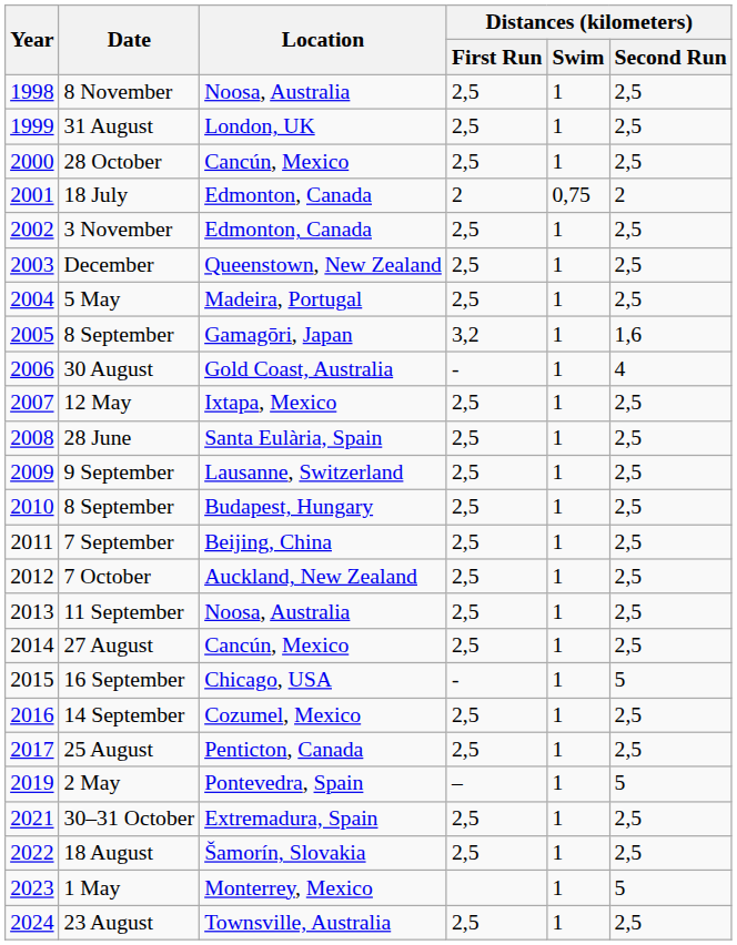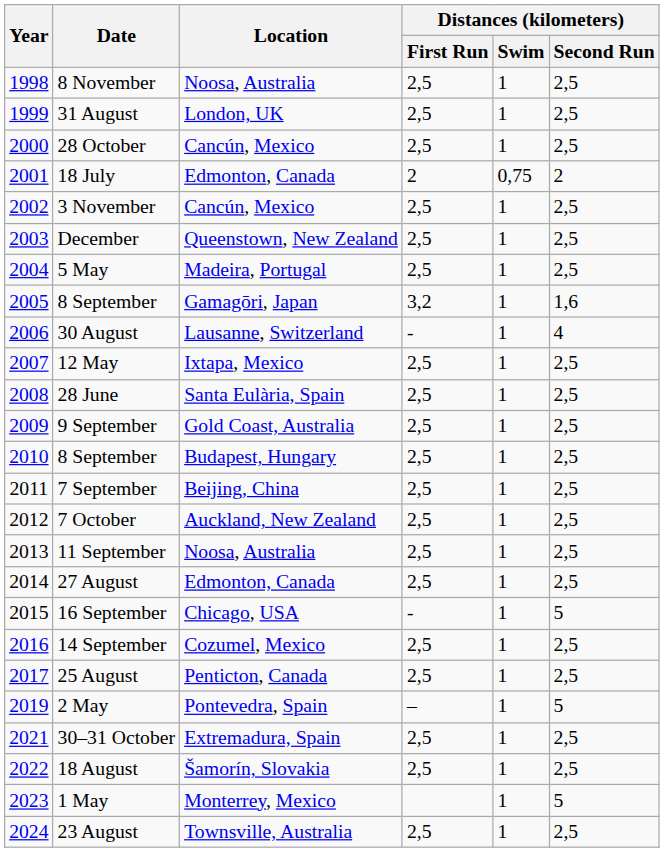3 November | Location: Edmonton, Canada -> Cancún, Mexico
30 August | Location: Gold Coast, Australia -> Lausanne, Switzerland
9 September | Location: Lausanne, Switzerland -> Gold Coast, Australia
27 August | Location: Cancún, Mexico -> Edmonton, Canada
